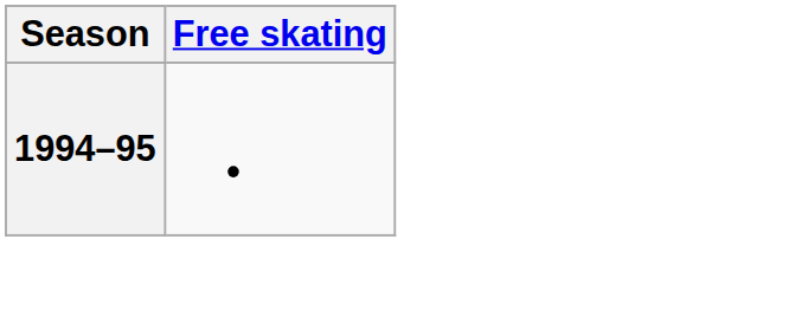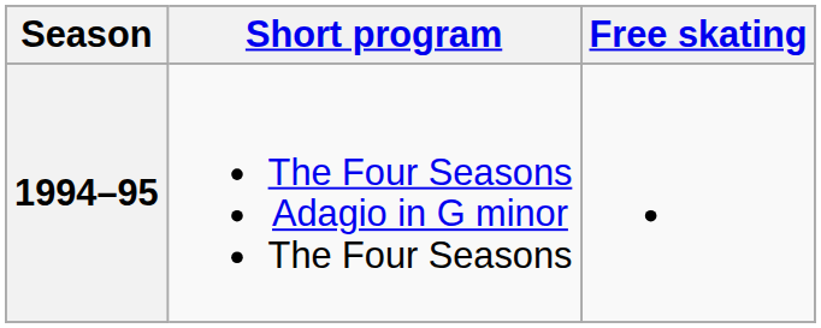+ column: Short program | The Four Seasons Adagio in G minor The Four Seasons
